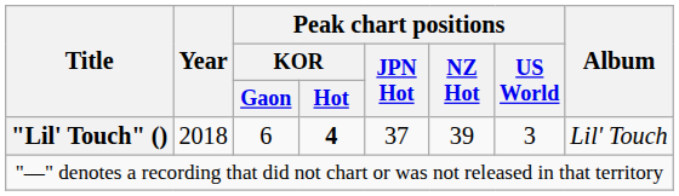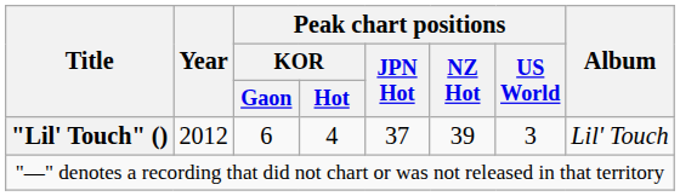"Lil' Touch" () | Year: 2018 -> 2012
"Lil' Touch" () | Peak chart positions / KOR / Hot: bold -> normal
